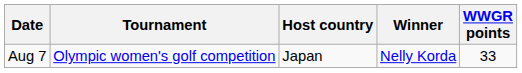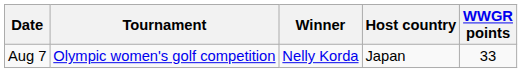columns swapped: Host country <-> Winner
